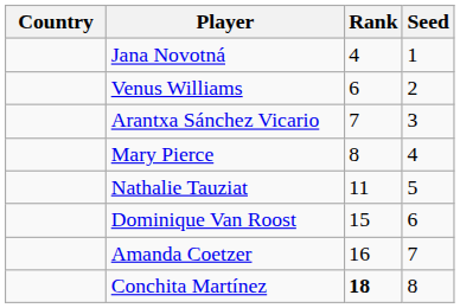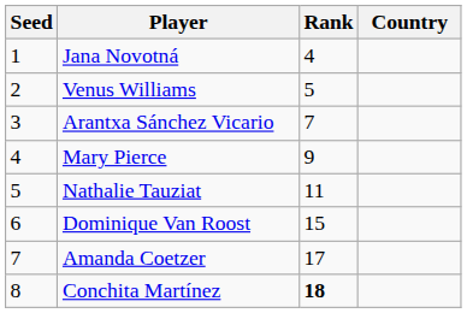columns swapped: Country <-> Seed
Venus Williams | Rank: 6 -> 5
Mary Pierce | Rank: 8 -> 9
Amanda Coetzer | Rank: 16 -> 17
